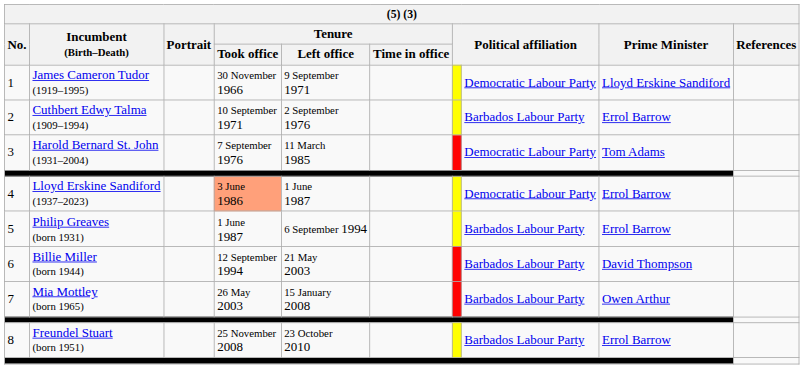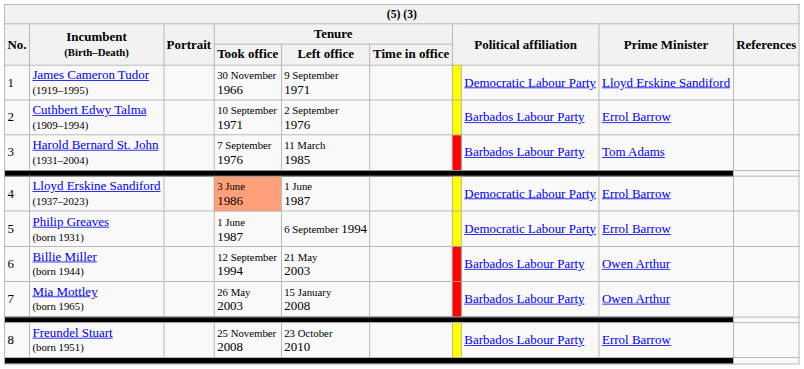3 | column 8: Democratic Labour Party -> Barbados Labour Party
5 | column 8: Barbados Labour Party -> Democratic Labour Party
6 | Prime Minister: David Thompson -> Owen Arthur
